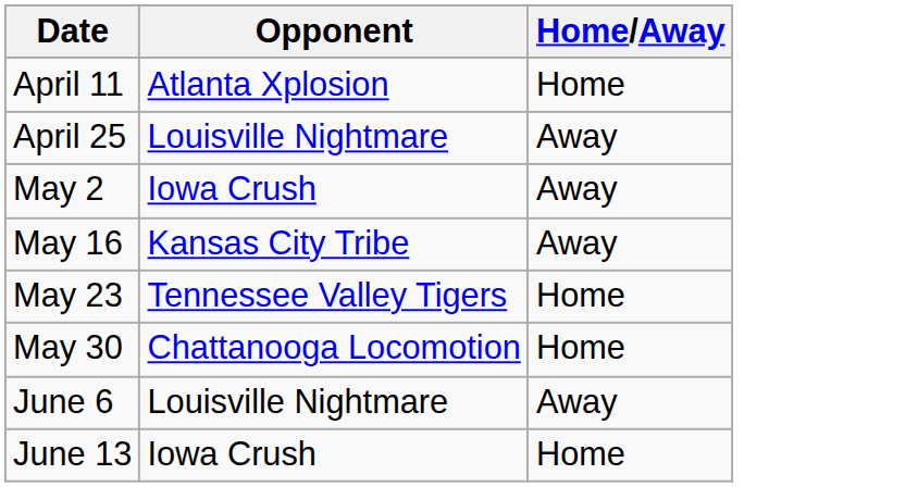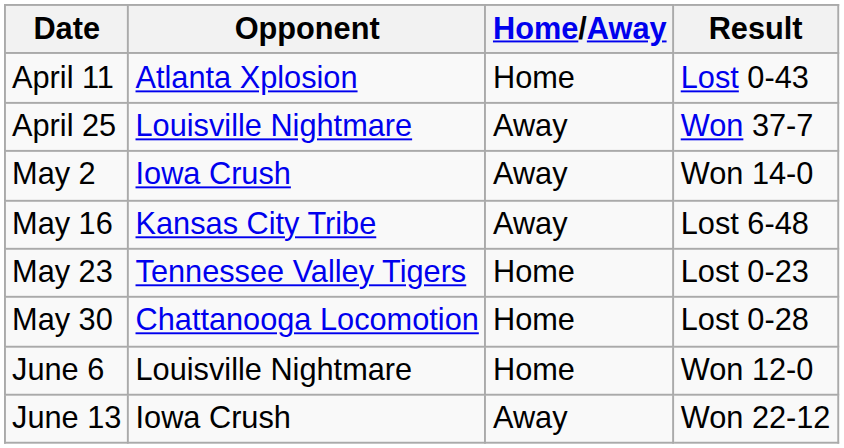+ column: Result | Lost 0-43 | Won 37-7 | Won 14-0 | Lost 6-48 | Lost 0-23 | Lost 0-28 | Won 12-0 | Won 22-12
June 6 | Home/Away: Away -> Home
June 13 | Home/Away: Home -> Away
